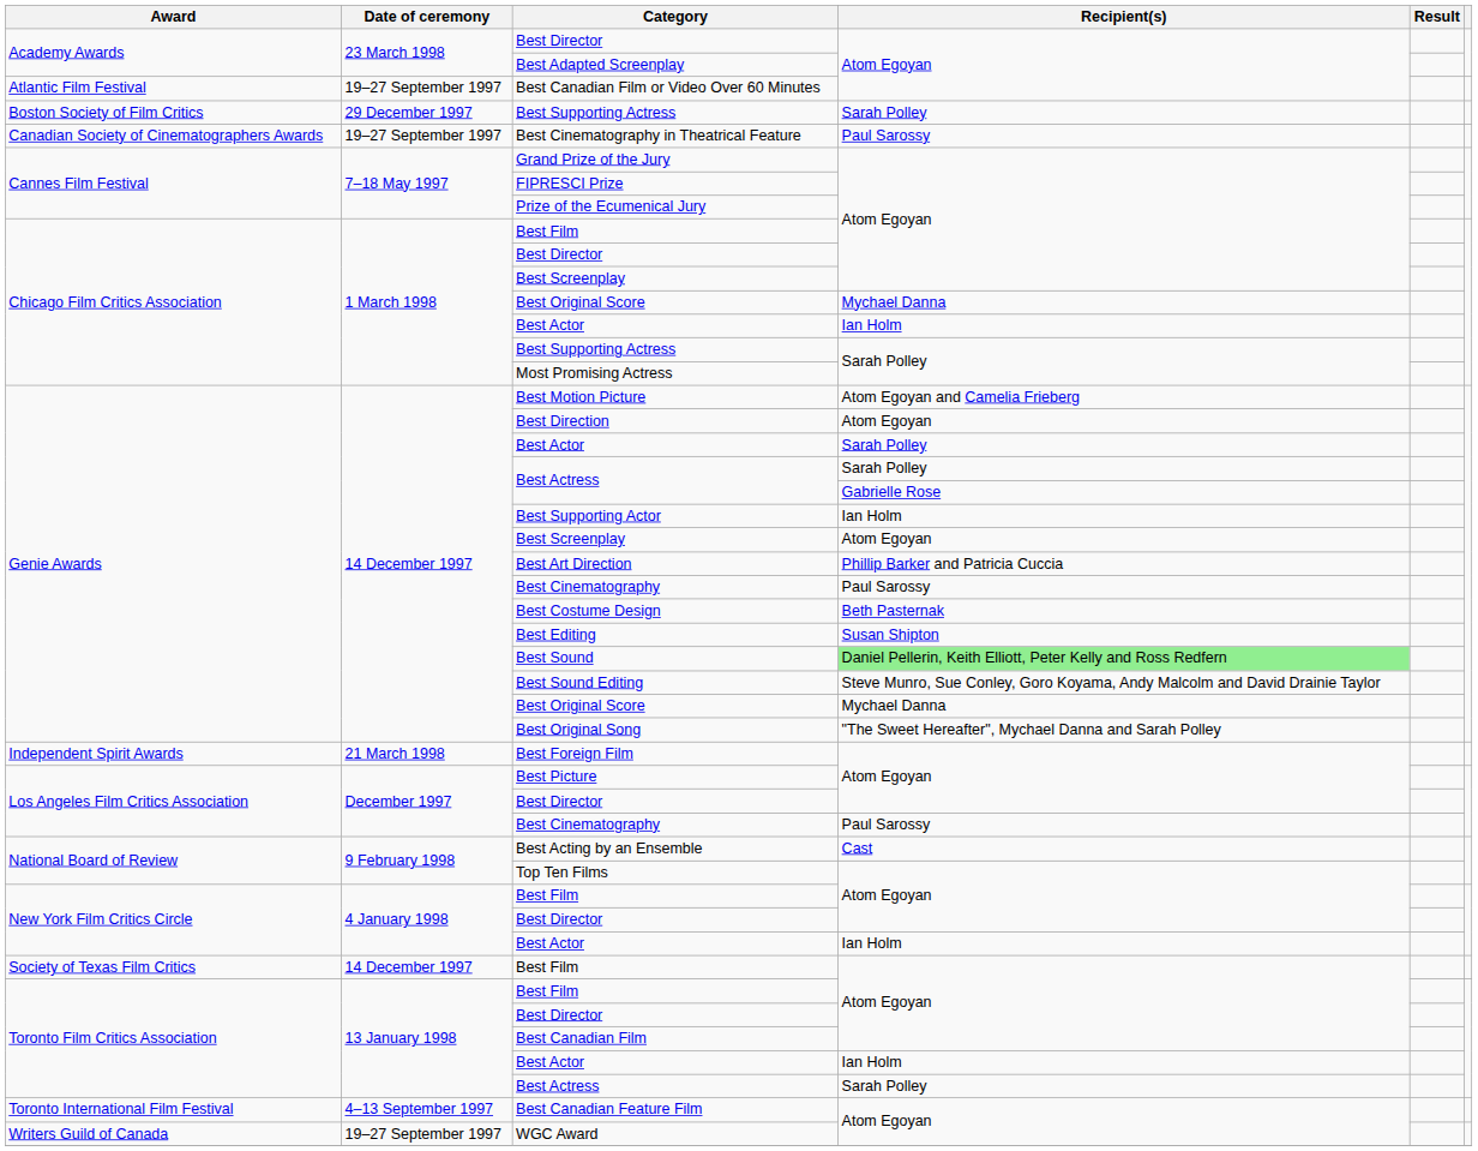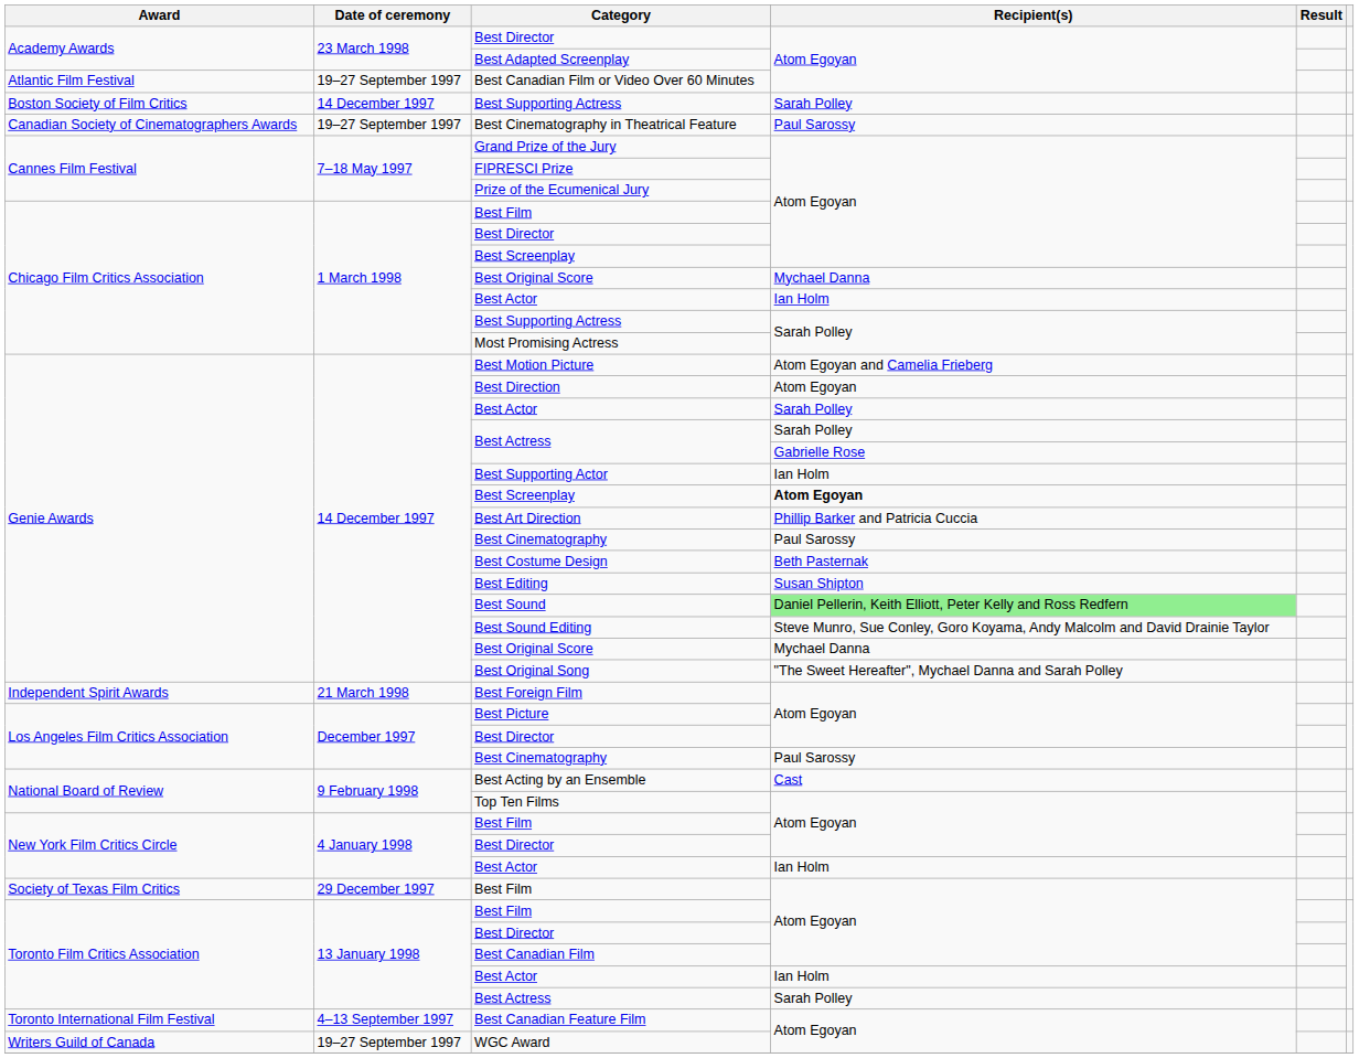Boston Society of Film Critics / Best Supporting Actress | Date of ceremony: 29 December 1997 -> 14 December 1997
Genie Awards / Best Screenplay | Recipient(s): normal -> bold
Society of Texas Film Critics / Best Film | Date of ceremony: 14 December 1997 -> 29 December 1997
